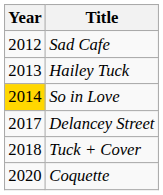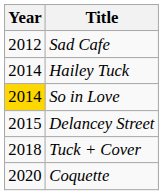Hailey Tuck | Year: 2013 -> 2014
Delancey Street | Year: 2017 -> 2015
